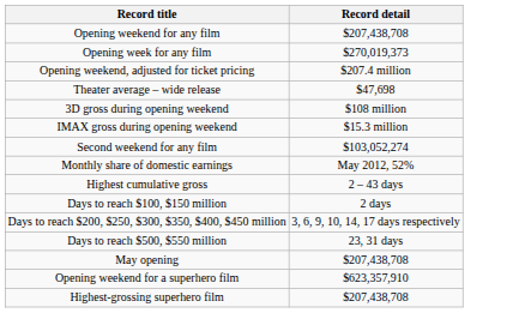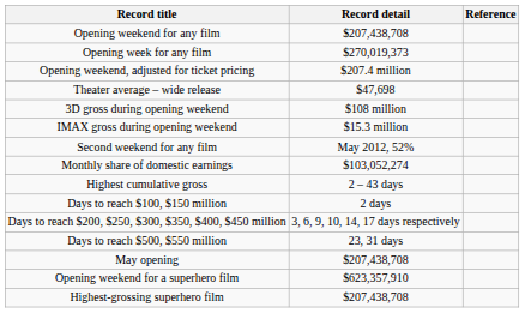+ column: Reference
Second weekend for any film | Record detail: $103,052,274 -> May 2012, 52%
Monthly share of domestic earnings | Record detail: May 2012, 52% -> $103,052,274
